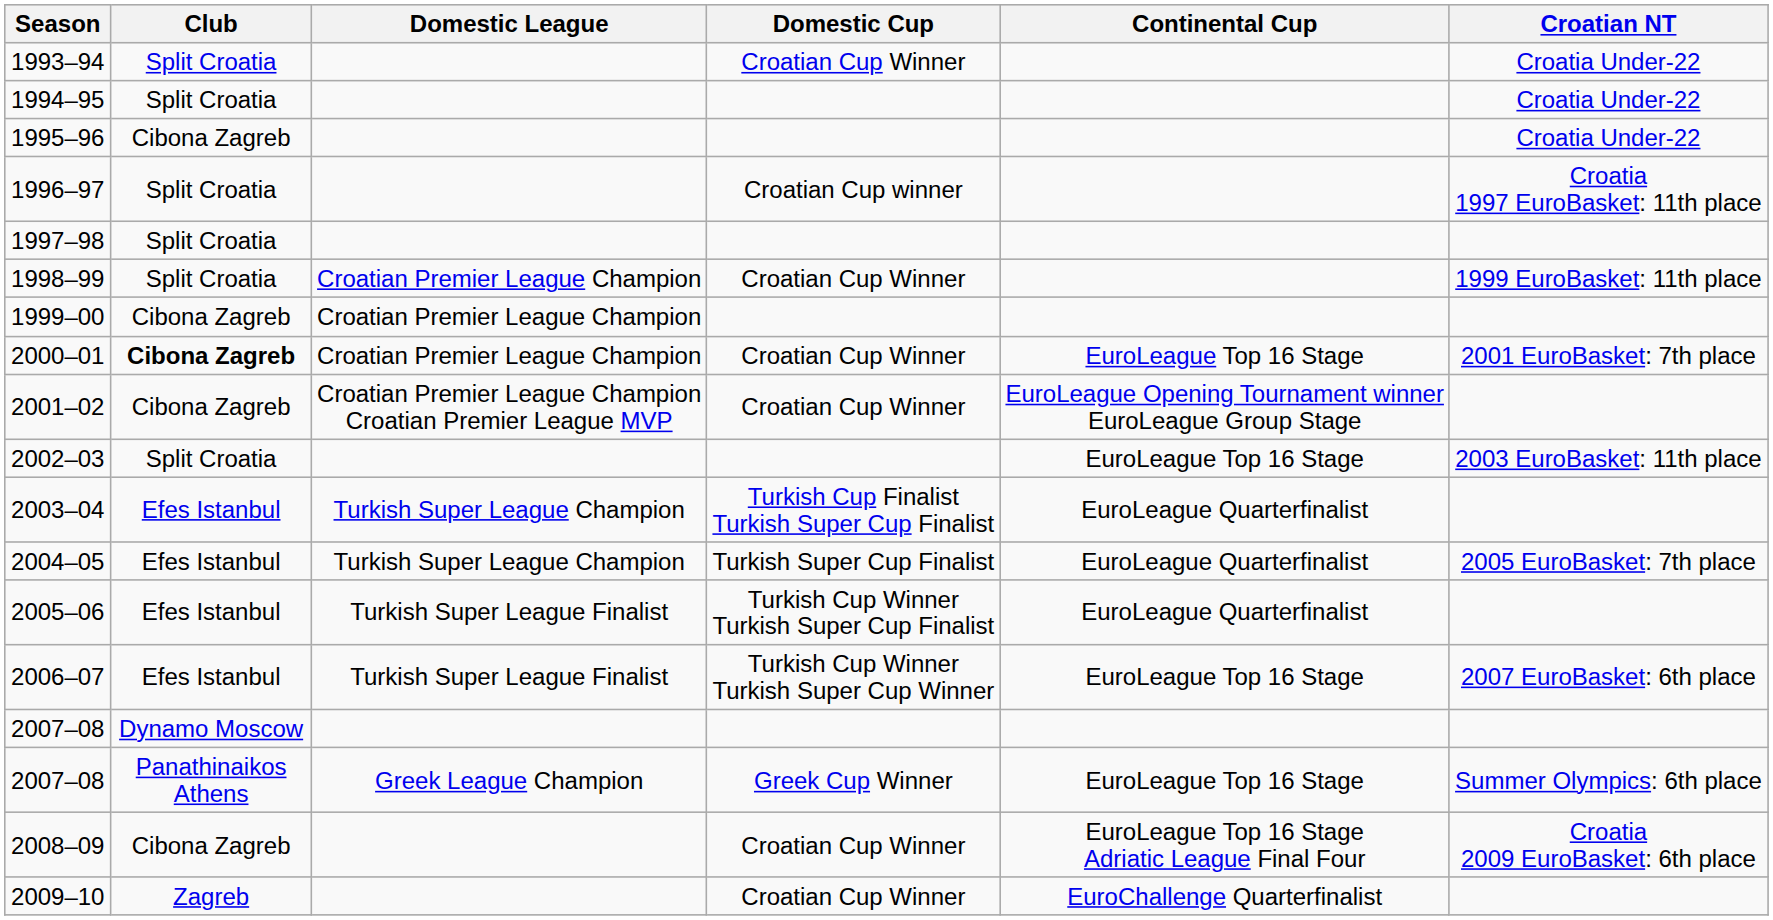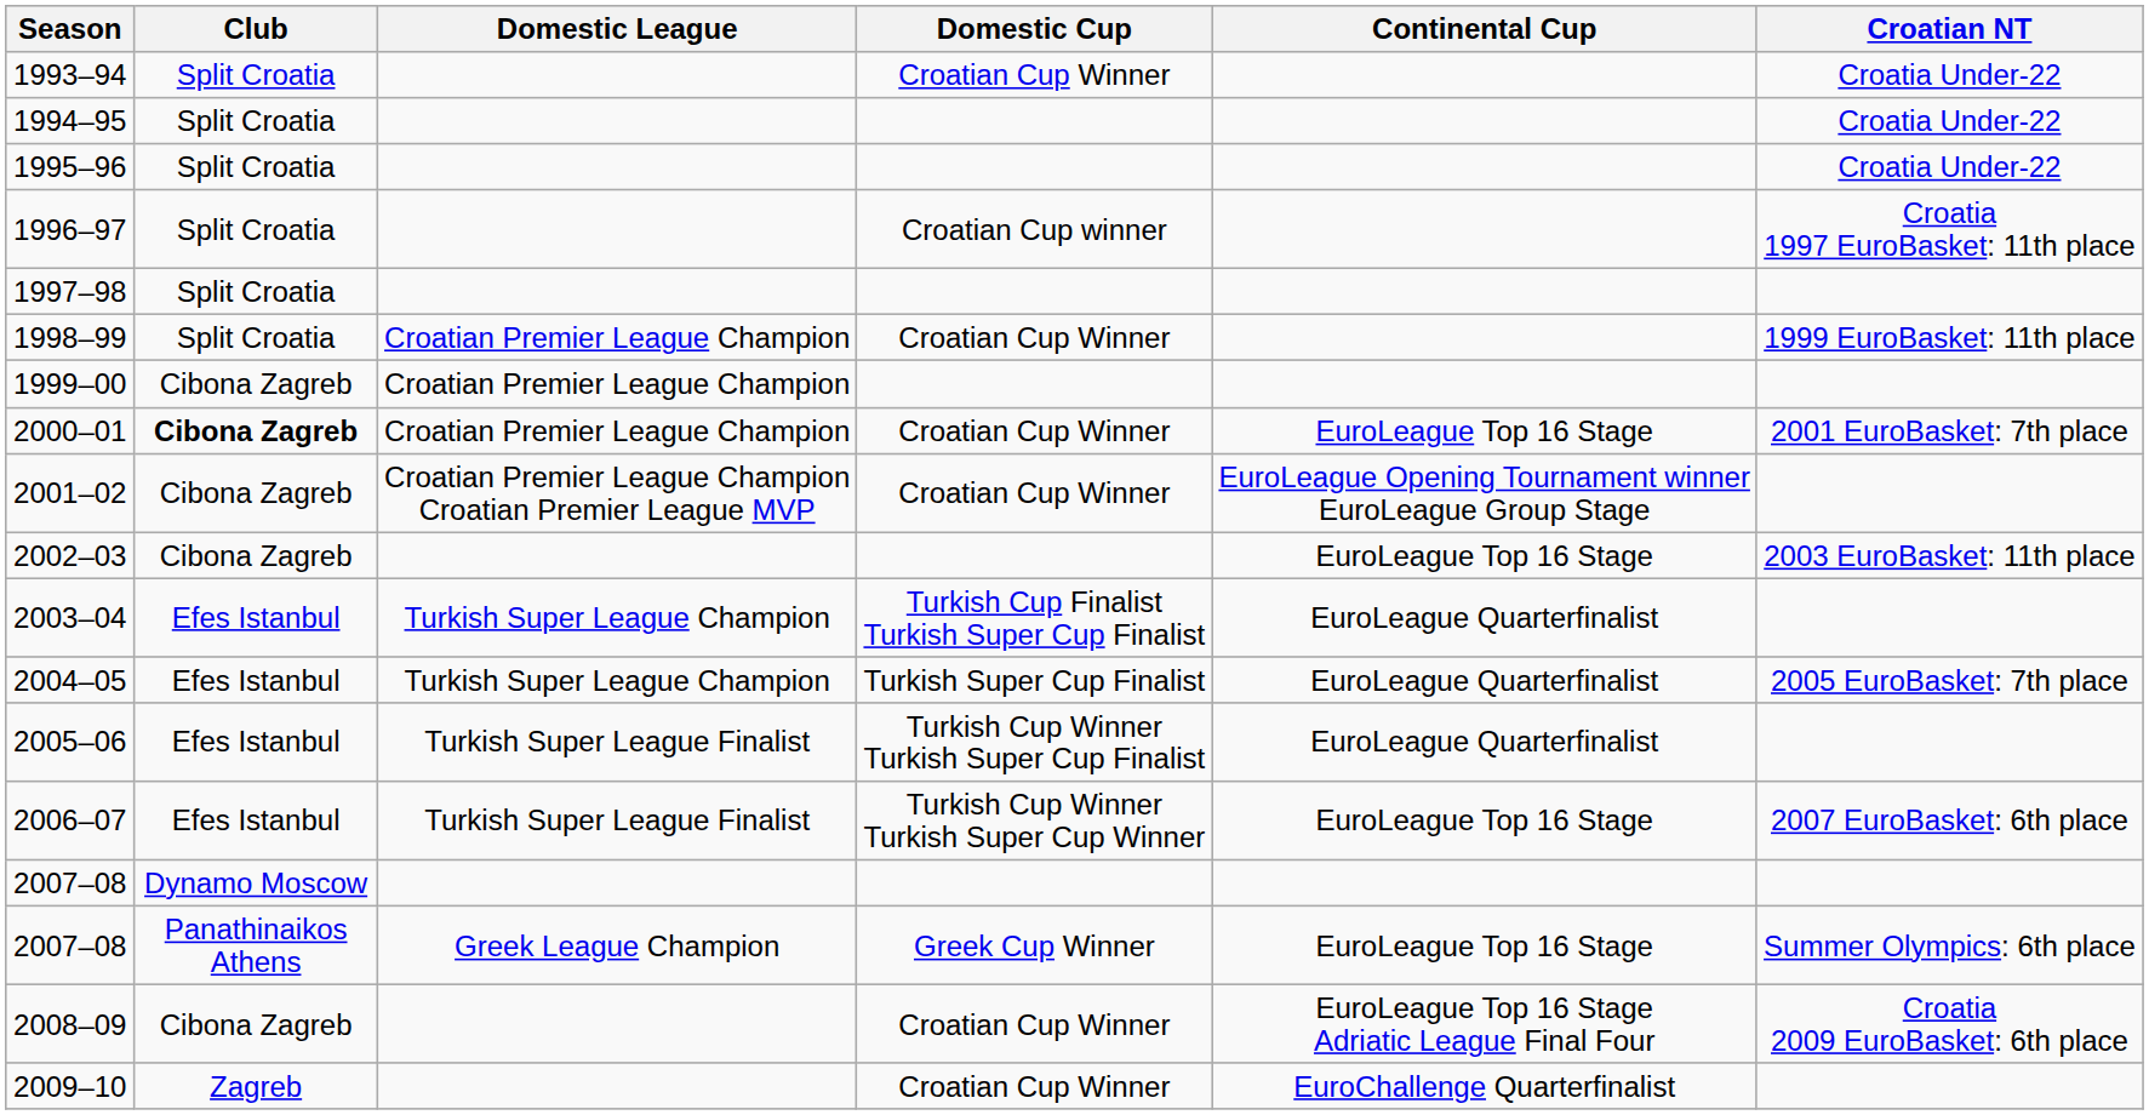1995–96 | Club: Cibona Zagreb -> Split Croatia
2002–03 | Club: Split Croatia -> Cibona Zagreb
